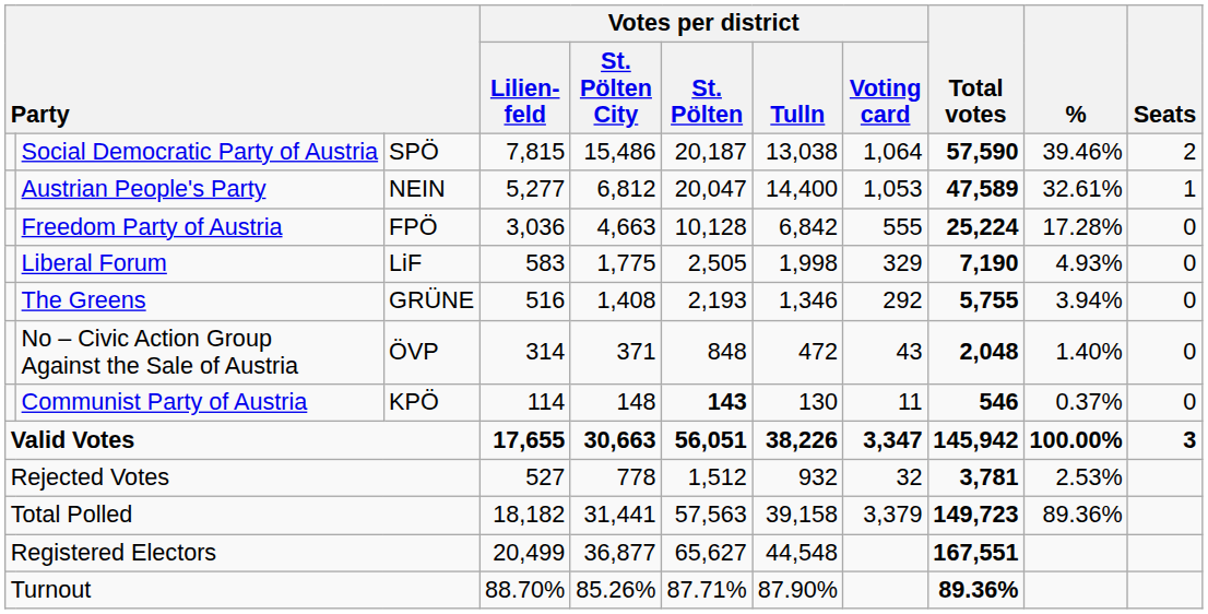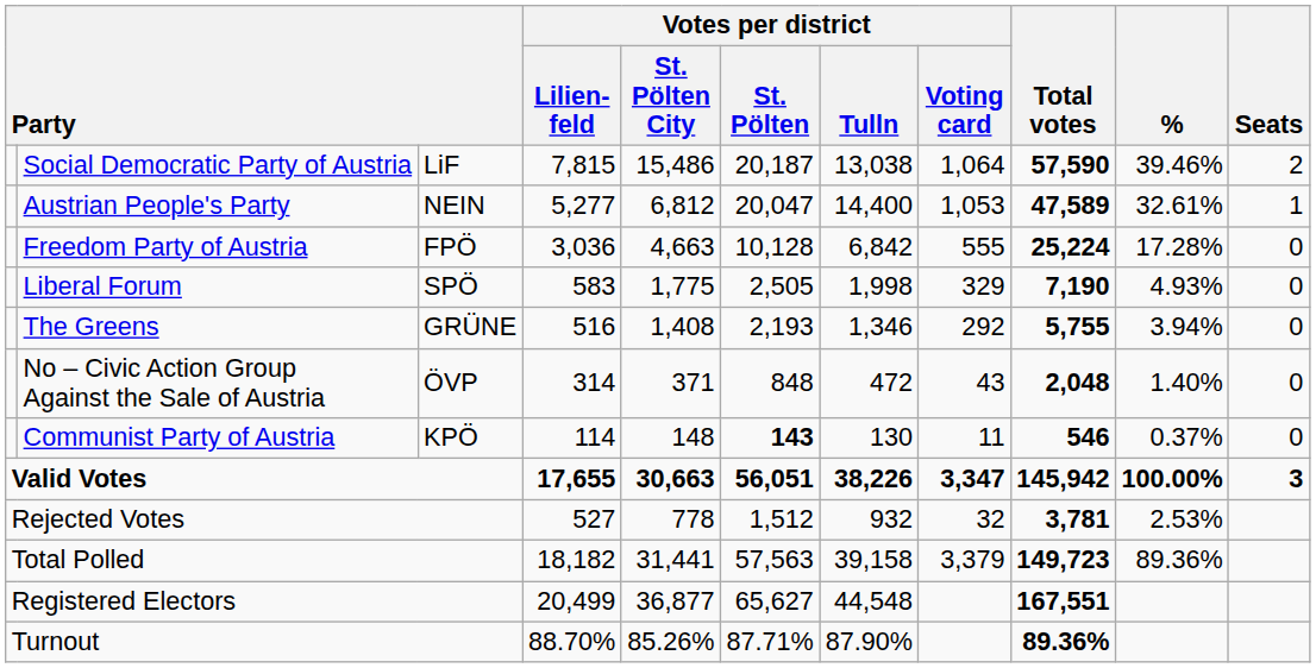Social Democratic Party of Austria | column 3: SPÖ -> LiF
Liberal Forum | column 3: LiF -> SPÖ
